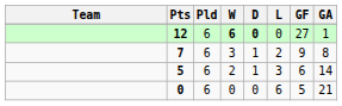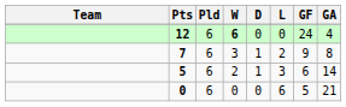12 | D: bold -> normal
12 | GF: 27 -> 24
12 | GA: 1 -> 4
